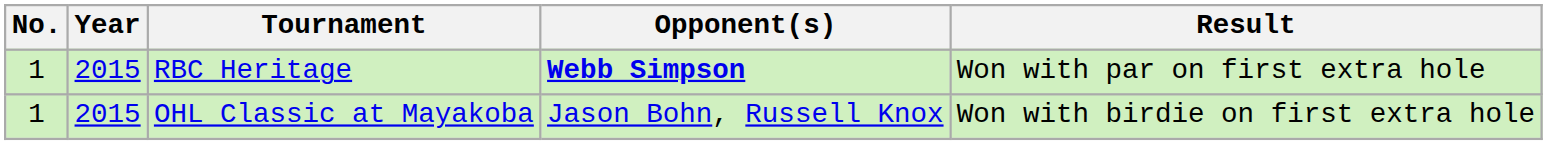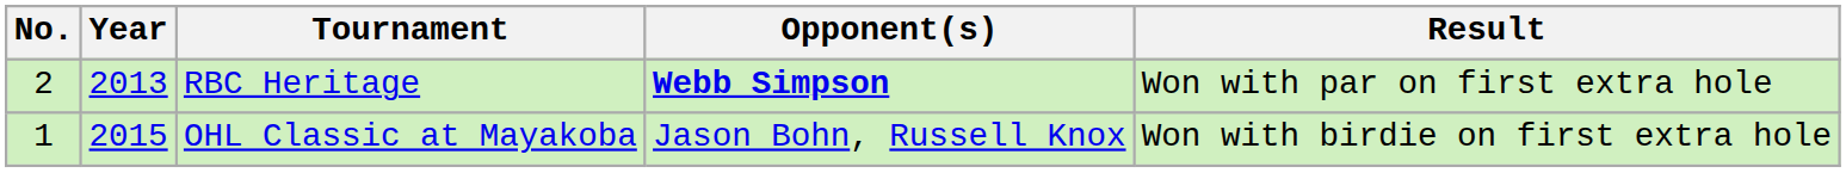RBC Heritage | No.: 1 -> 2
RBC Heritage | Year: 2015 -> 2013
